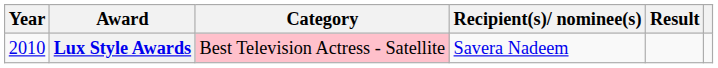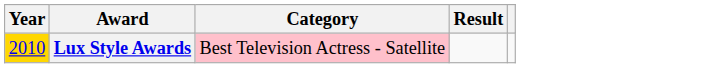- column: Recipient(s)/ nominee(s) | Savera Nadeem
Lux Style Awards | Year: no background -> gold background
